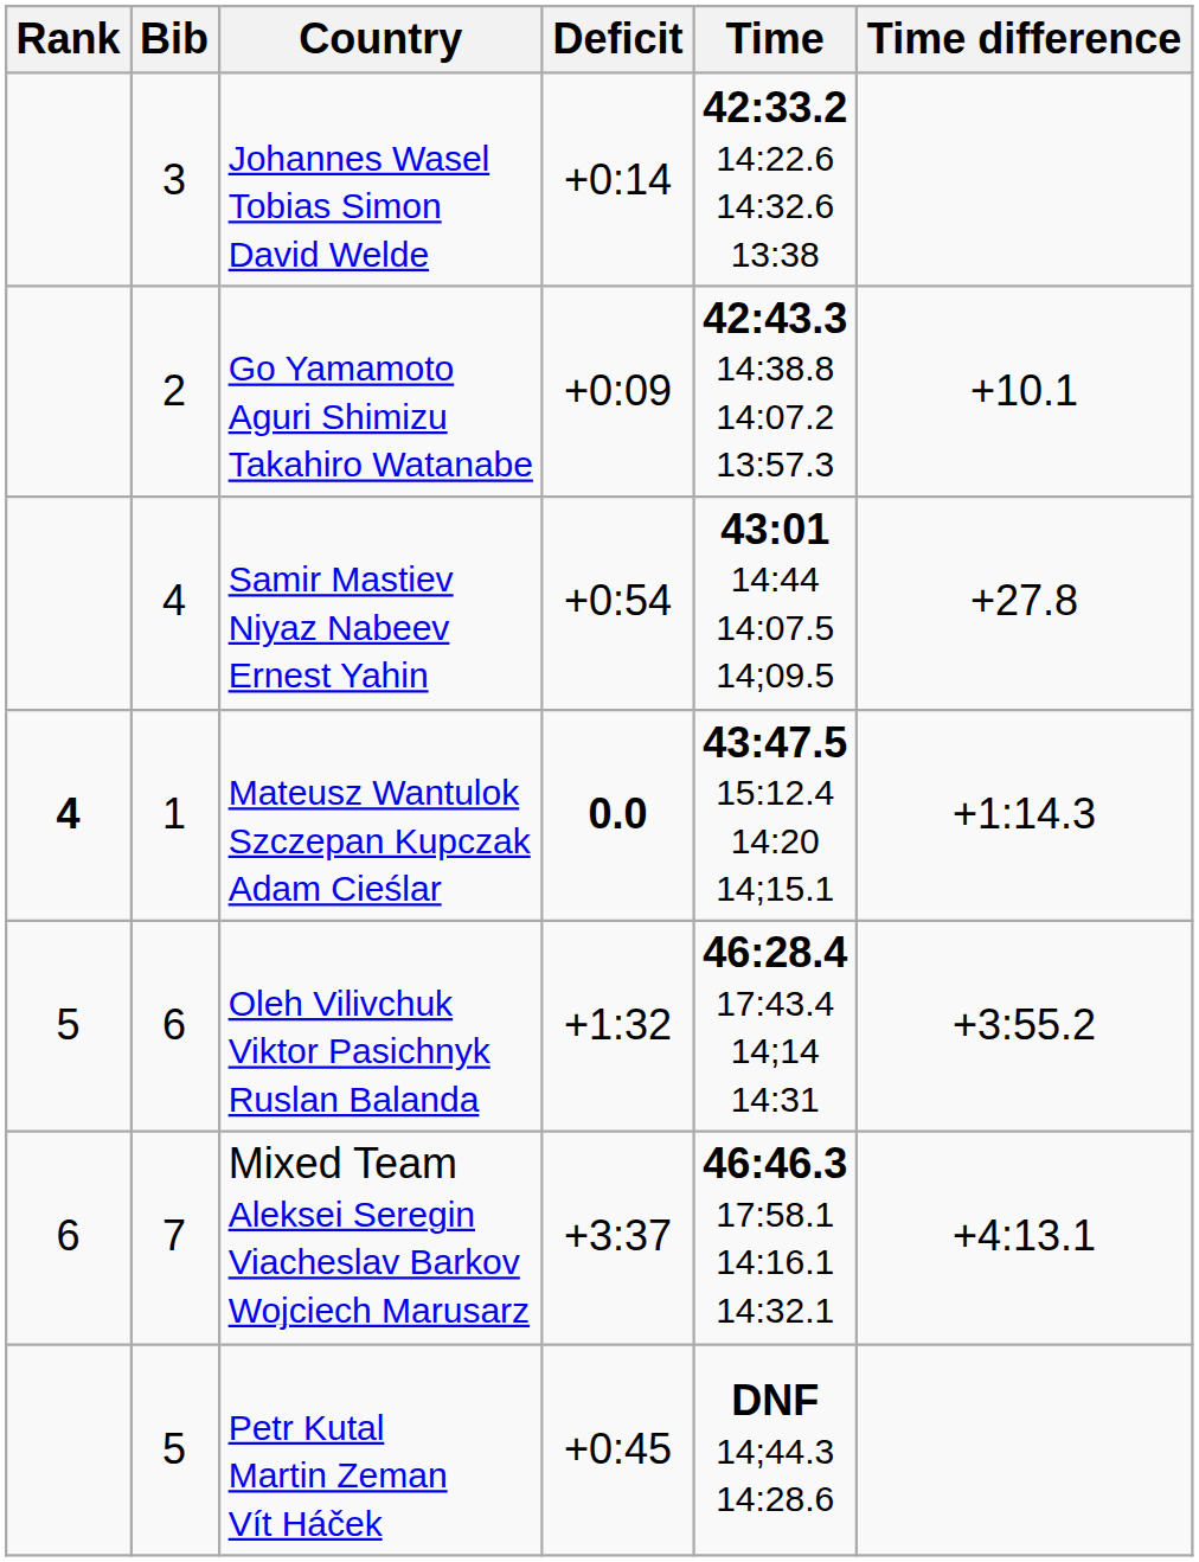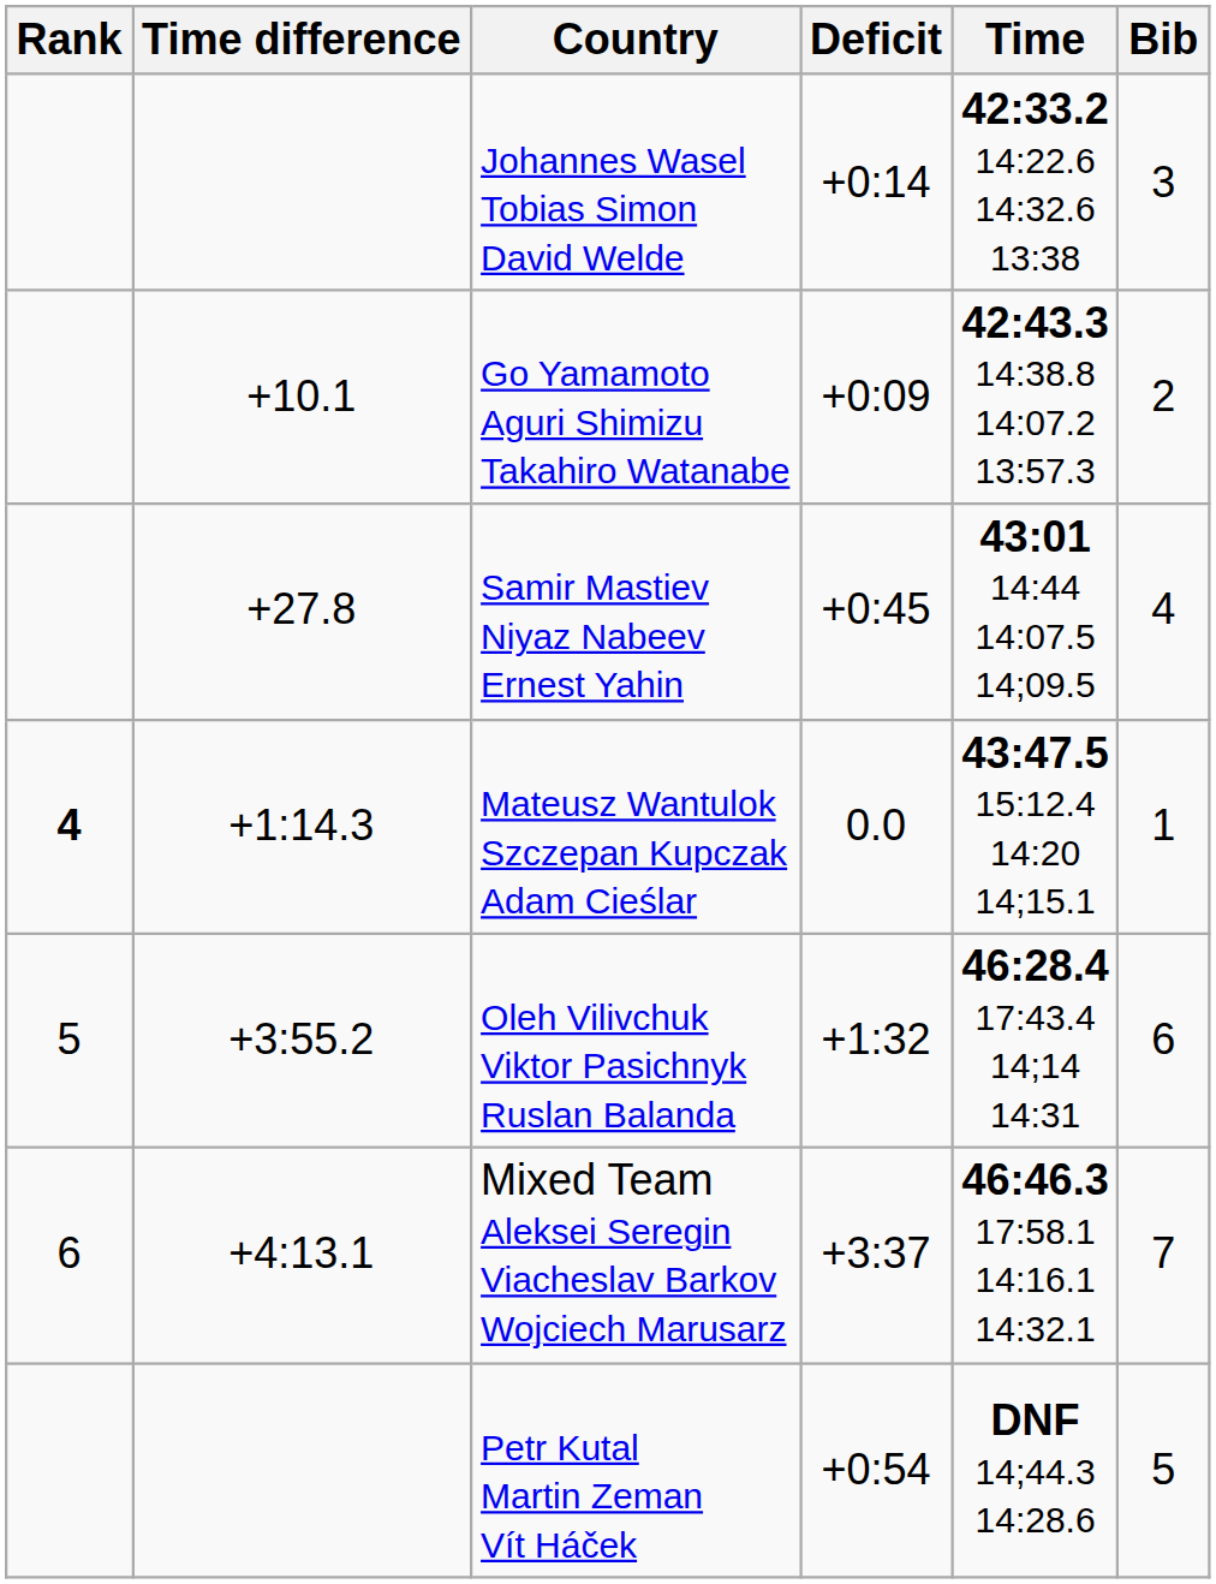columns swapped: Bib <-> Time difference
Samir Mastiev Niyaz Nabeev Ernest Yahin | Deficit: +0:54 -> +0:45
Mateusz Wantulok Szczepan Kupczak Adam Cieślar | Deficit: bold -> normal
Petr Kutal Martin Zeman Vít Háček | Deficit: +0:45 -> +0:54
